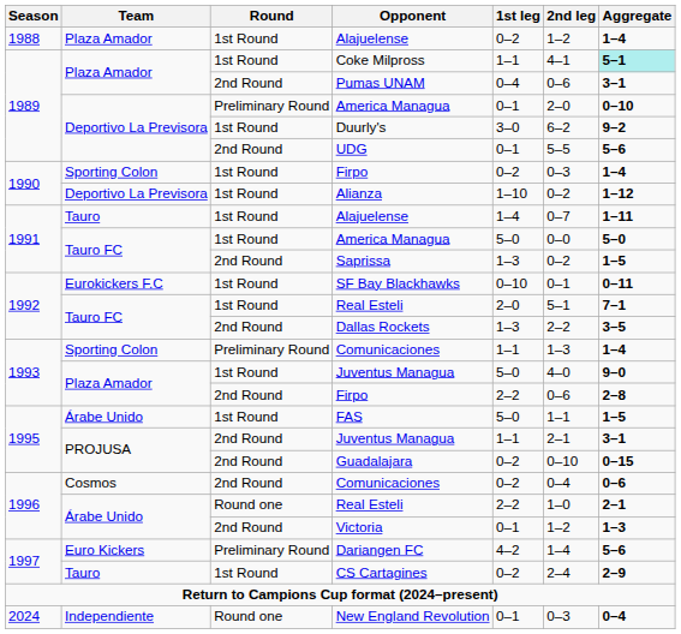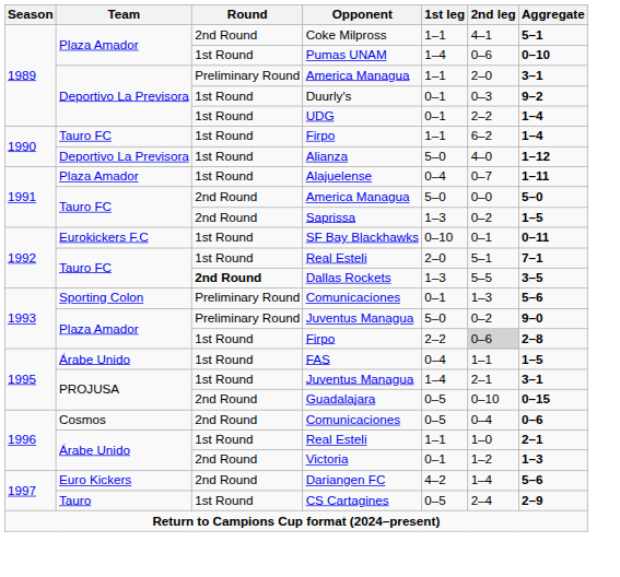- row: 1988 | Plaza Amador | 1st Round | Alajuelense | 0–2 | 1–2 | 1–4
Coke Milpross | Round: 1st Round -> 2nd Round
Coke Milpross | Aggregate: paleturquoise background -> no background
Pumas UNAM | Round: 2nd Round -> 1st Round
Pumas UNAM | 1st leg: 0–4 -> 1–4
Pumas UNAM | Aggregate: 3–1 -> 0–10
1989 / America Managua | 1st leg: 0–1 -> 1–1
1989 / America Managua | Aggregate: 0–10 -> 3–1
Duurly's | 1st leg: 3–0 -> 0–1
Duurly's | 2nd leg: 6–2 -> 0–3
UDG | Round: 2nd Round -> 1st Round
UDG | 2nd leg: 5–5 -> 2–2
UDG | Aggregate: 5–6 -> 1–4
1990 / Firpo | Team: Sporting Colon -> Tauro FC
1990 / Firpo | 1st leg: 0–2 -> 1–1
1990 / Firpo | 2nd leg: 0–3 -> 6–2
Alianza | 1st leg: 1–10 -> 5–0
Alianza | 2nd leg: 0–2 -> 4–0
1991 / Alajuelense | Team: Tauro -> Plaza Amador
1991 / Alajuelense | 1st leg: 1–4 -> 0–4
1991 / America Managua | Round: 1st Round -> 2nd Round
Dallas Rockets | Round: normal -> bold
Dallas Rockets | 2nd leg: 2–2 -> 5–5
1993 / Comunicaciones | 1st leg: 1–1 -> 0–1
1993 / Comunicaciones | Aggregate: 1–4 -> 5–6
1993 / Juventus Managua | Round: 1st Round -> Preliminary Round
1993 / Juventus Managua | 2nd leg: 4–0 -> 0–2
1993 / Firpo | Round: 2nd Round -> 1st Round
1993 / Firpo | 2nd leg: no background -> lightgrey background
FAS | 1st leg: 5–0 -> 0–4
1995 / Juventus Managua | Round: 2nd Round -> 1st Round
1995 / Juventus Managua | 1st leg: 1–1 -> 1–4
Guadalajara | 1st leg: 0–2 -> 0–5
1996 / Comunicaciones | 1st leg: 0–2 -> 0–5
1996 / Real Esteli | Round: Round one -> 1st Round
1996 / Real Esteli | 1st leg: 2–2 -> 1–1
Dariangen FC | Round: Preliminary Round -> 2nd Round
CS Cartagines | 1st leg: 0–2 -> 0–5
- row: 2024 | Independiente | Round one | New England Revolution | 0–1 | 0–3 | 0–4
